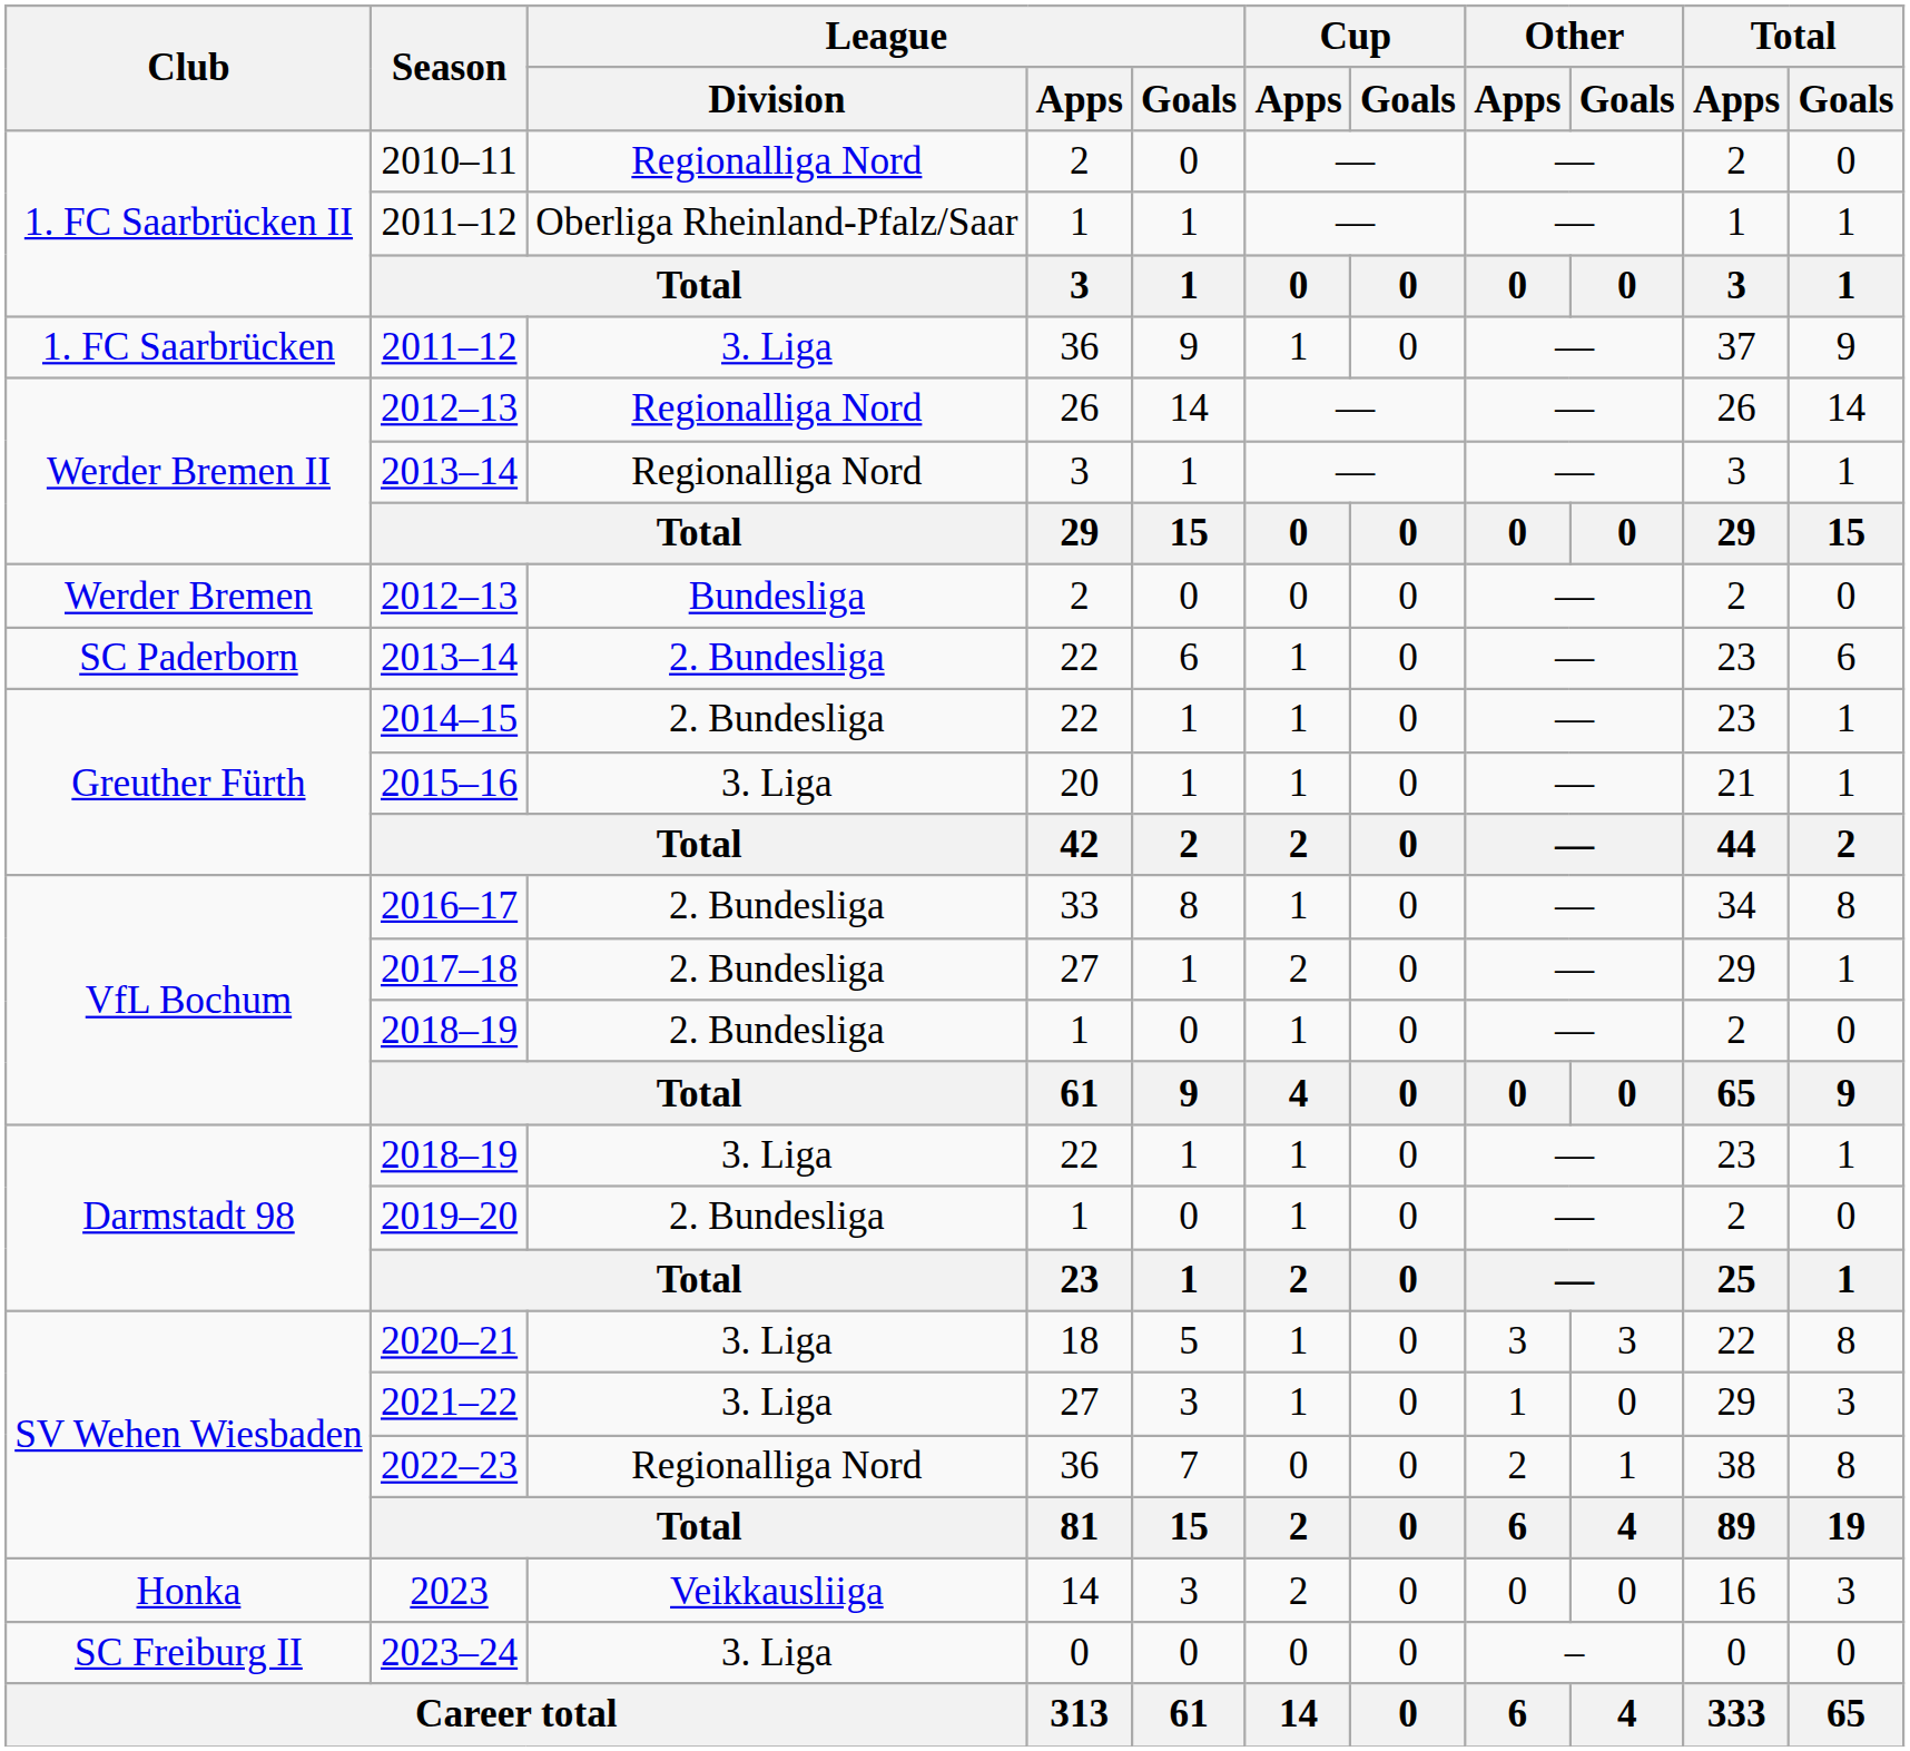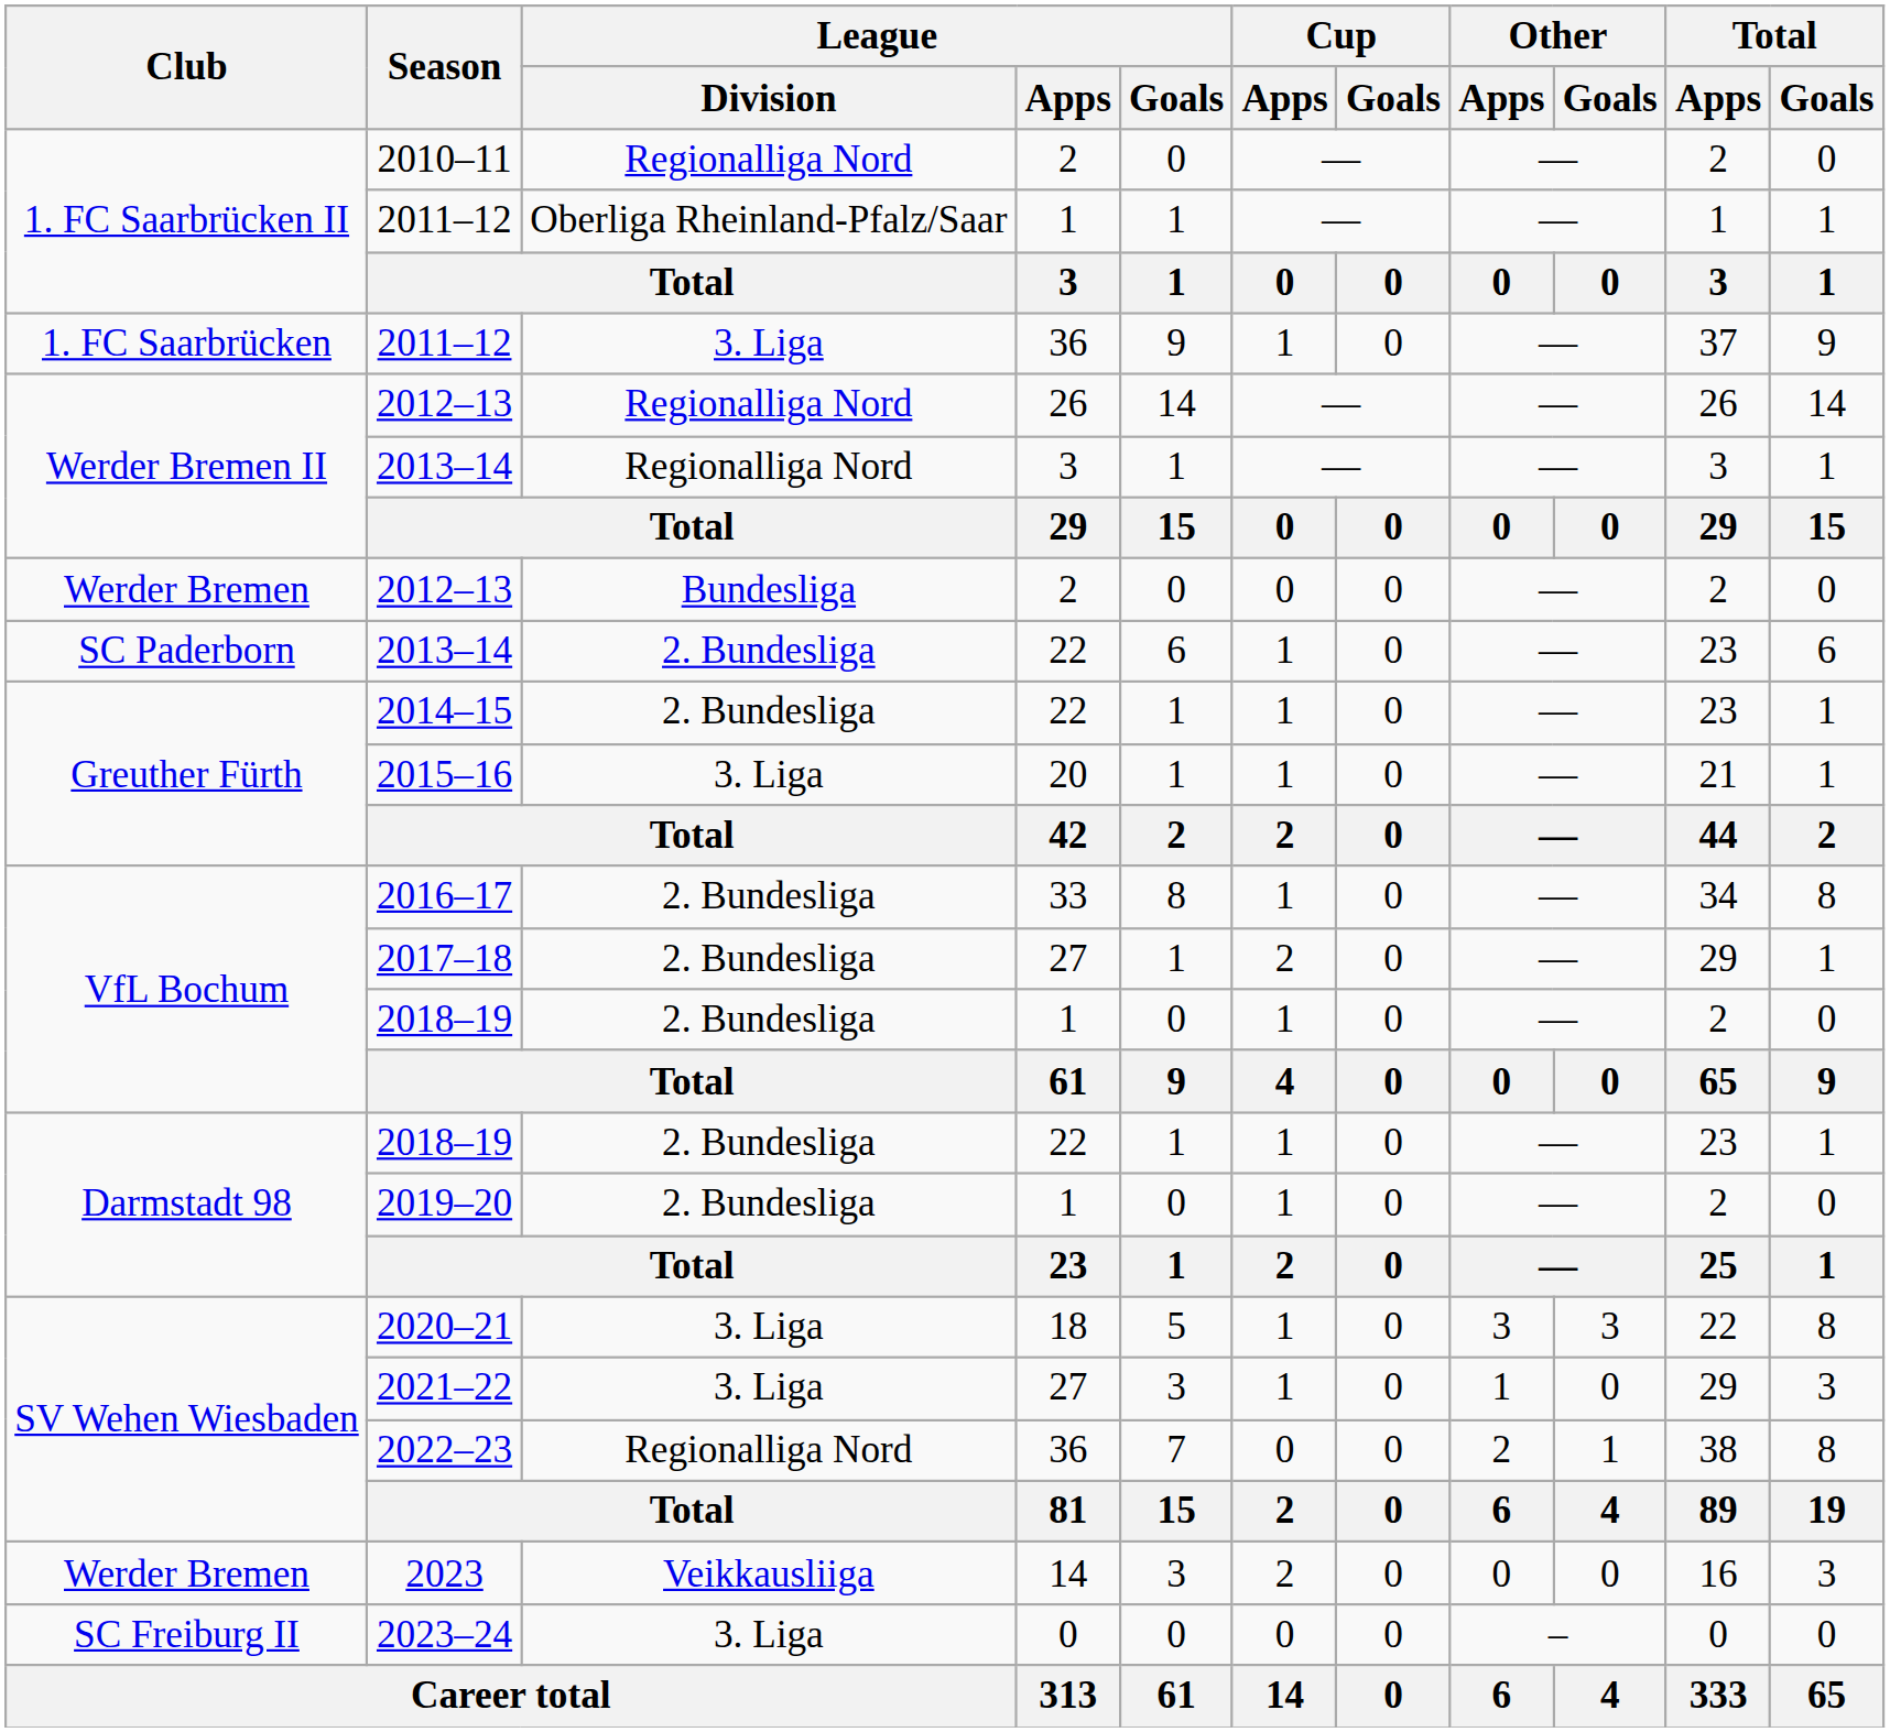2018–19 / 22 | League / Division: 3. Liga -> 2. Bundesliga
2023 | Club: Honka -> Werder Bremen
